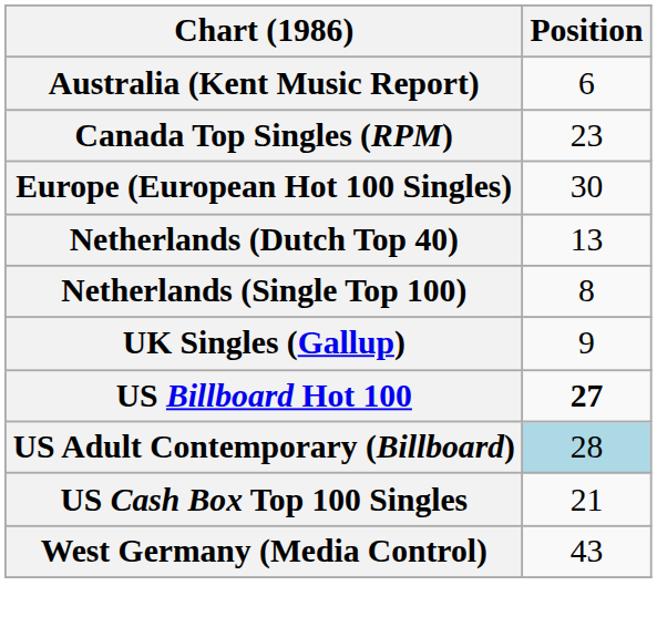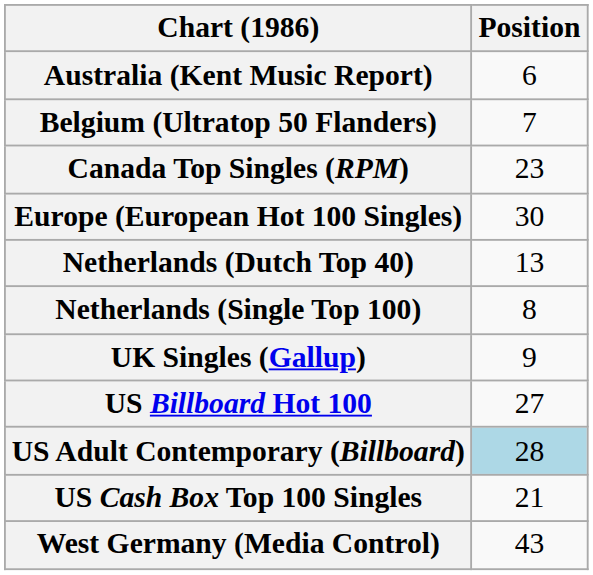+ row: Belgium (Ultratop 50 Flanders) | 7
US Billboard Hot 100 | Position: bold -> normal
